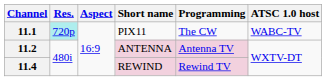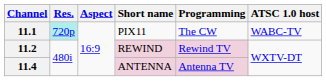11.2 | Short name: ANTENNA -> REWIND
11.2 | Programming: Antenna TV -> Rewind TV
11.4 | Short name: REWIND -> ANTENNA
11.4 | Programming: Rewind TV -> Antenna TV
